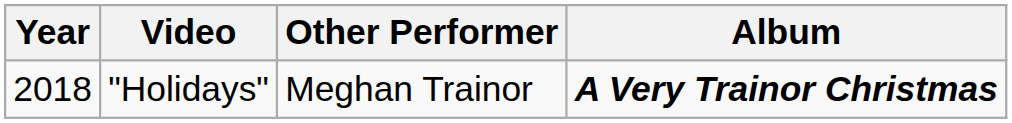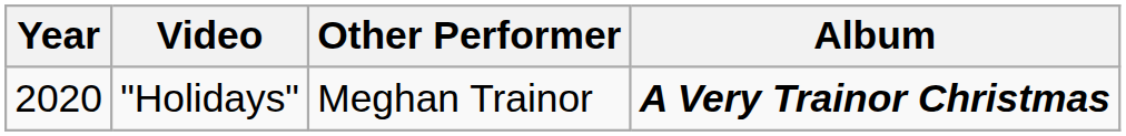"Holidays" | Year: 2018 -> 2020
